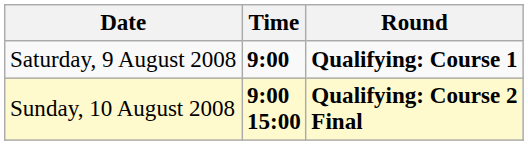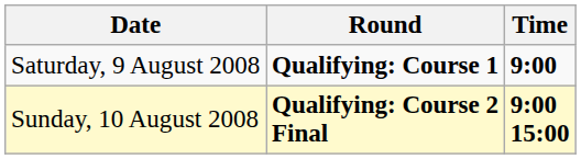columns swapped: Time <-> Round
